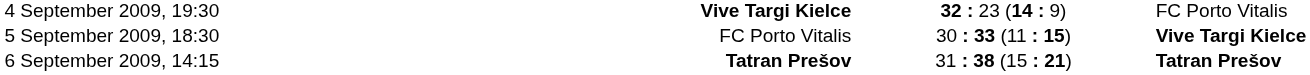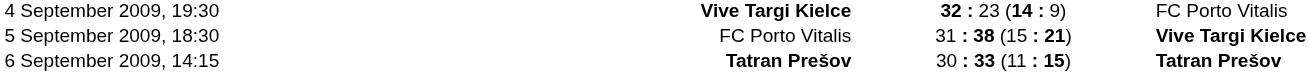5 September 2009, 18:30 | column 3: 30 : 33 (11 : 15) -> 31 : 38 (15 : 21)
6 September 2009, 14:15 | column 3: 31 : 38 (15 : 21) -> 30 : 33 (11 : 15)
